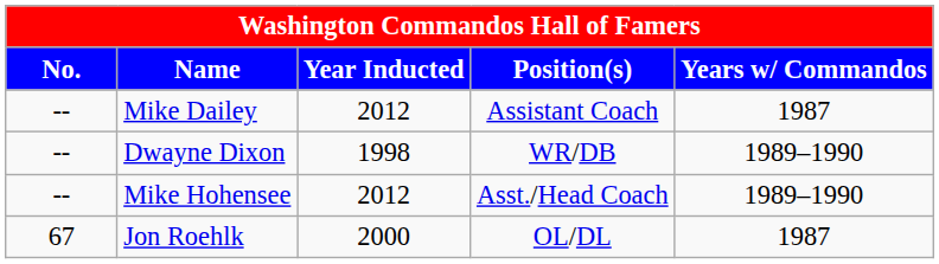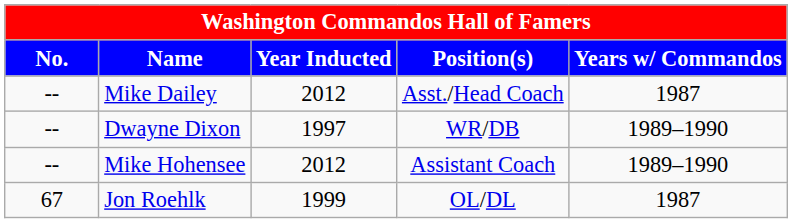Mike Dailey | Position(s): Assistant Coach -> Asst./Head Coach
Dwayne Dixon | Year Inducted: 1998 -> 1997
Mike Hohensee | Position(s): Asst./Head Coach -> Assistant Coach
Jon Roehlk | Year Inducted: 2000 -> 1999
